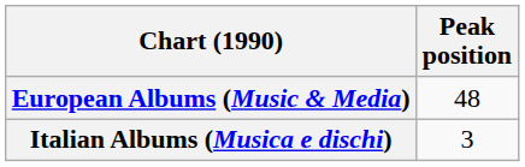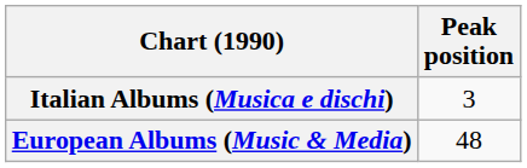rows swapped: European Albums (Music & Media) <-> Italian Albums (Musica e dischi)
